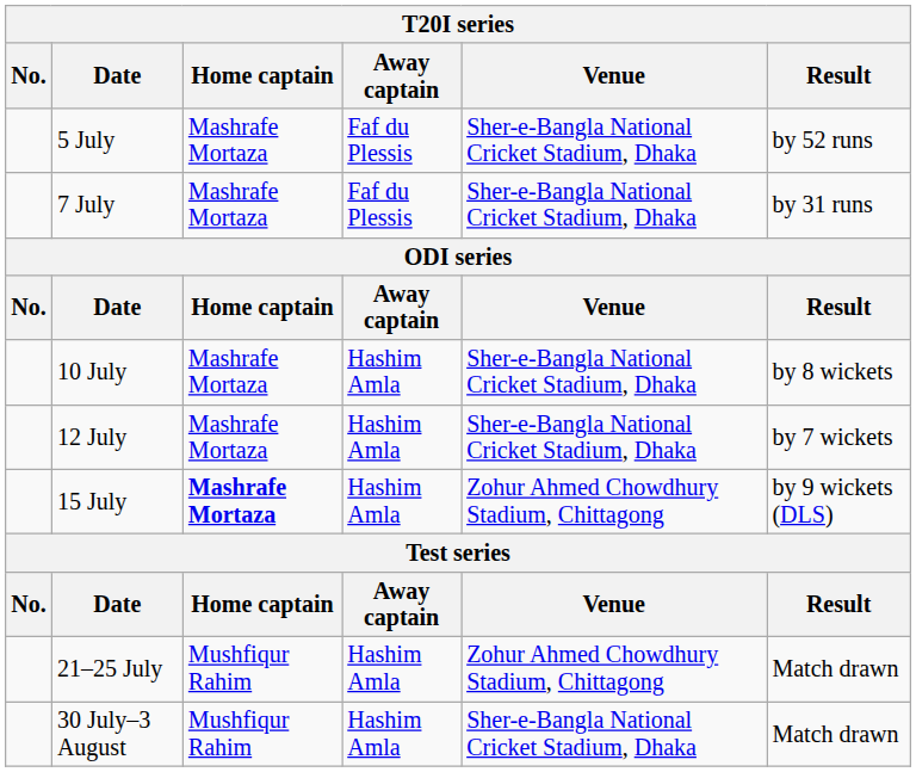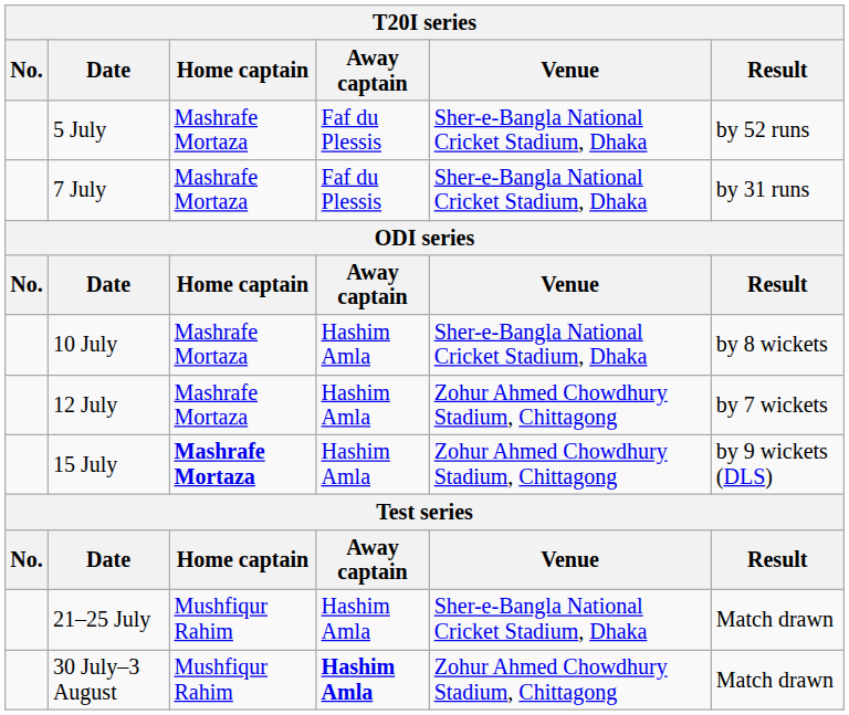12 July | Venue: Sher-e-Bangla National Cricket Stadium, Dhaka -> Zohur Ahmed Chowdhury Stadium, Chittagong
21–25 July | Venue: Zohur Ahmed Chowdhury Stadium, Chittagong -> Sher-e-Bangla National Cricket Stadium, Dhaka
30 July–3 August | Away captain: normal -> bold
30 July–3 August | Venue: Sher-e-Bangla National Cricket Stadium, Dhaka -> Zohur Ahmed Chowdhury Stadium, Chittagong
